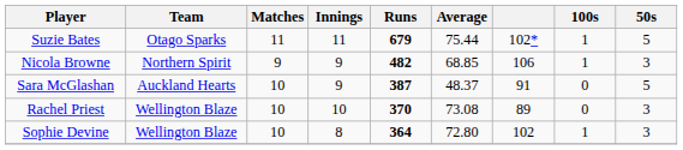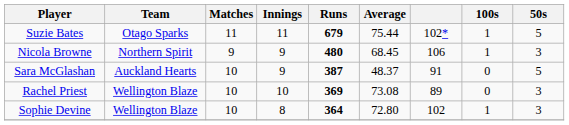Nicola Browne | Runs: 482 -> 480
Nicola Browne | Average: 68.85 -> 68.45
Rachel Priest | Runs: 370 -> 369
